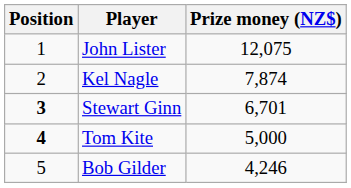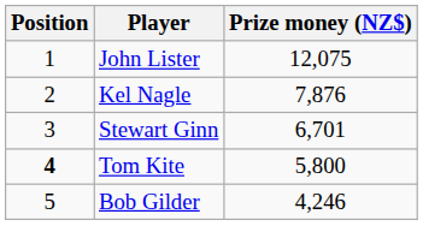Kel Nagle | Prize money (NZ$): 7,874 -> 7,876
Stewart Ginn | Position: bold -> normal
Tom Kite | Prize money (NZ$): 5,000 -> 5,800
